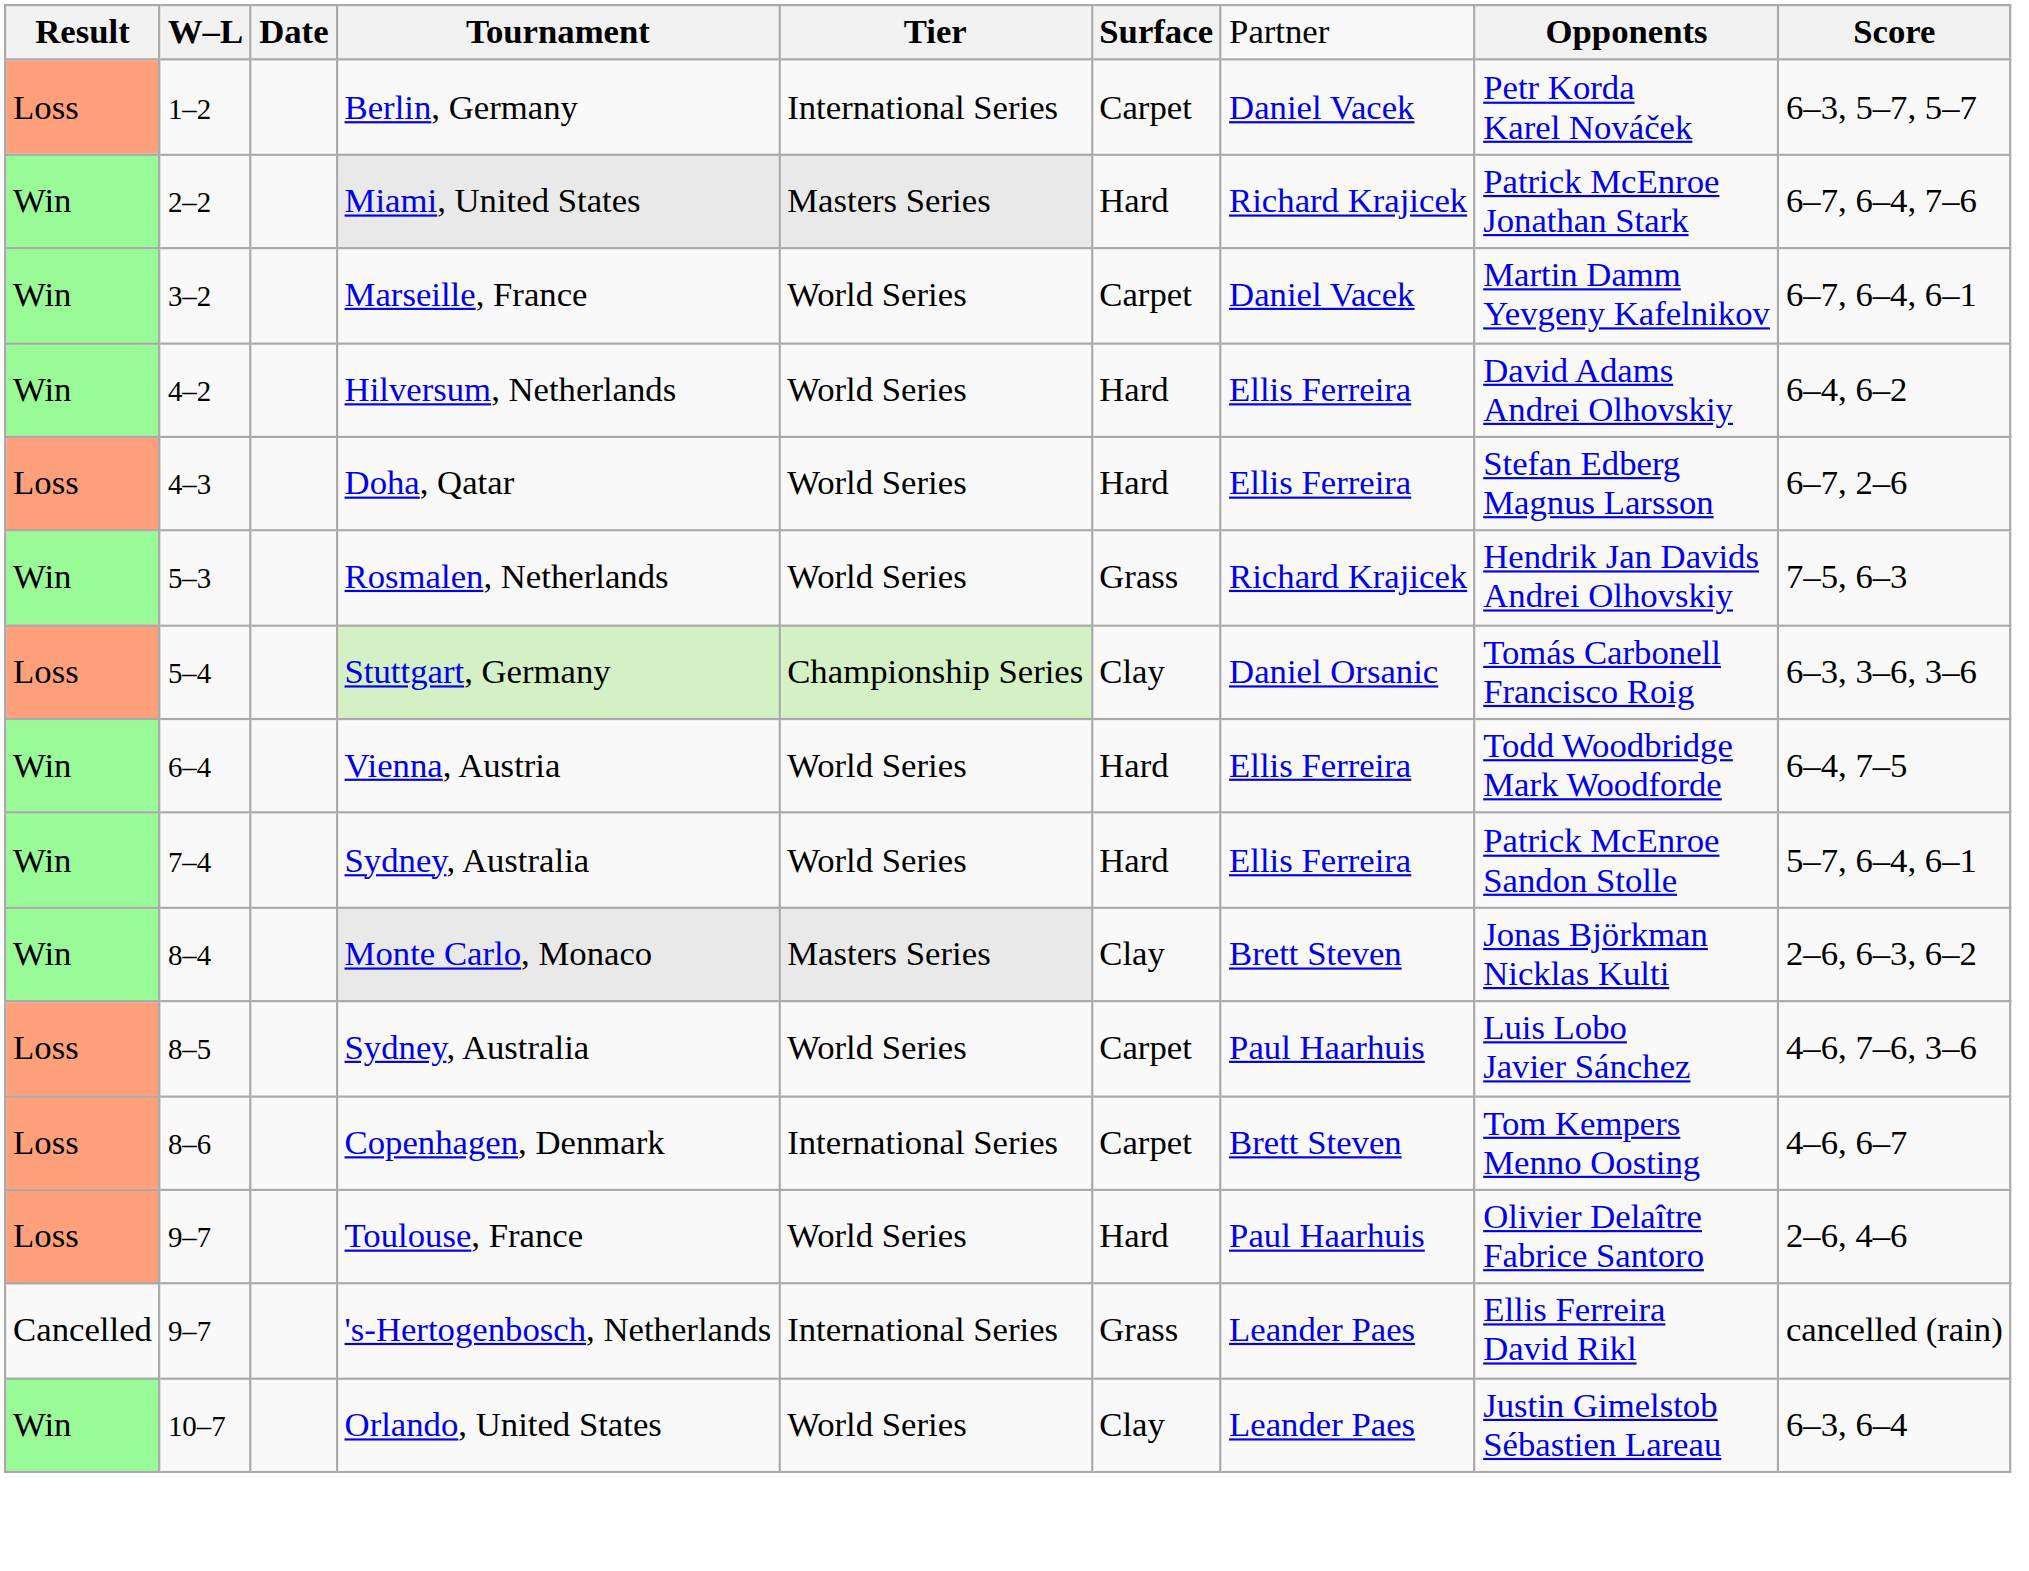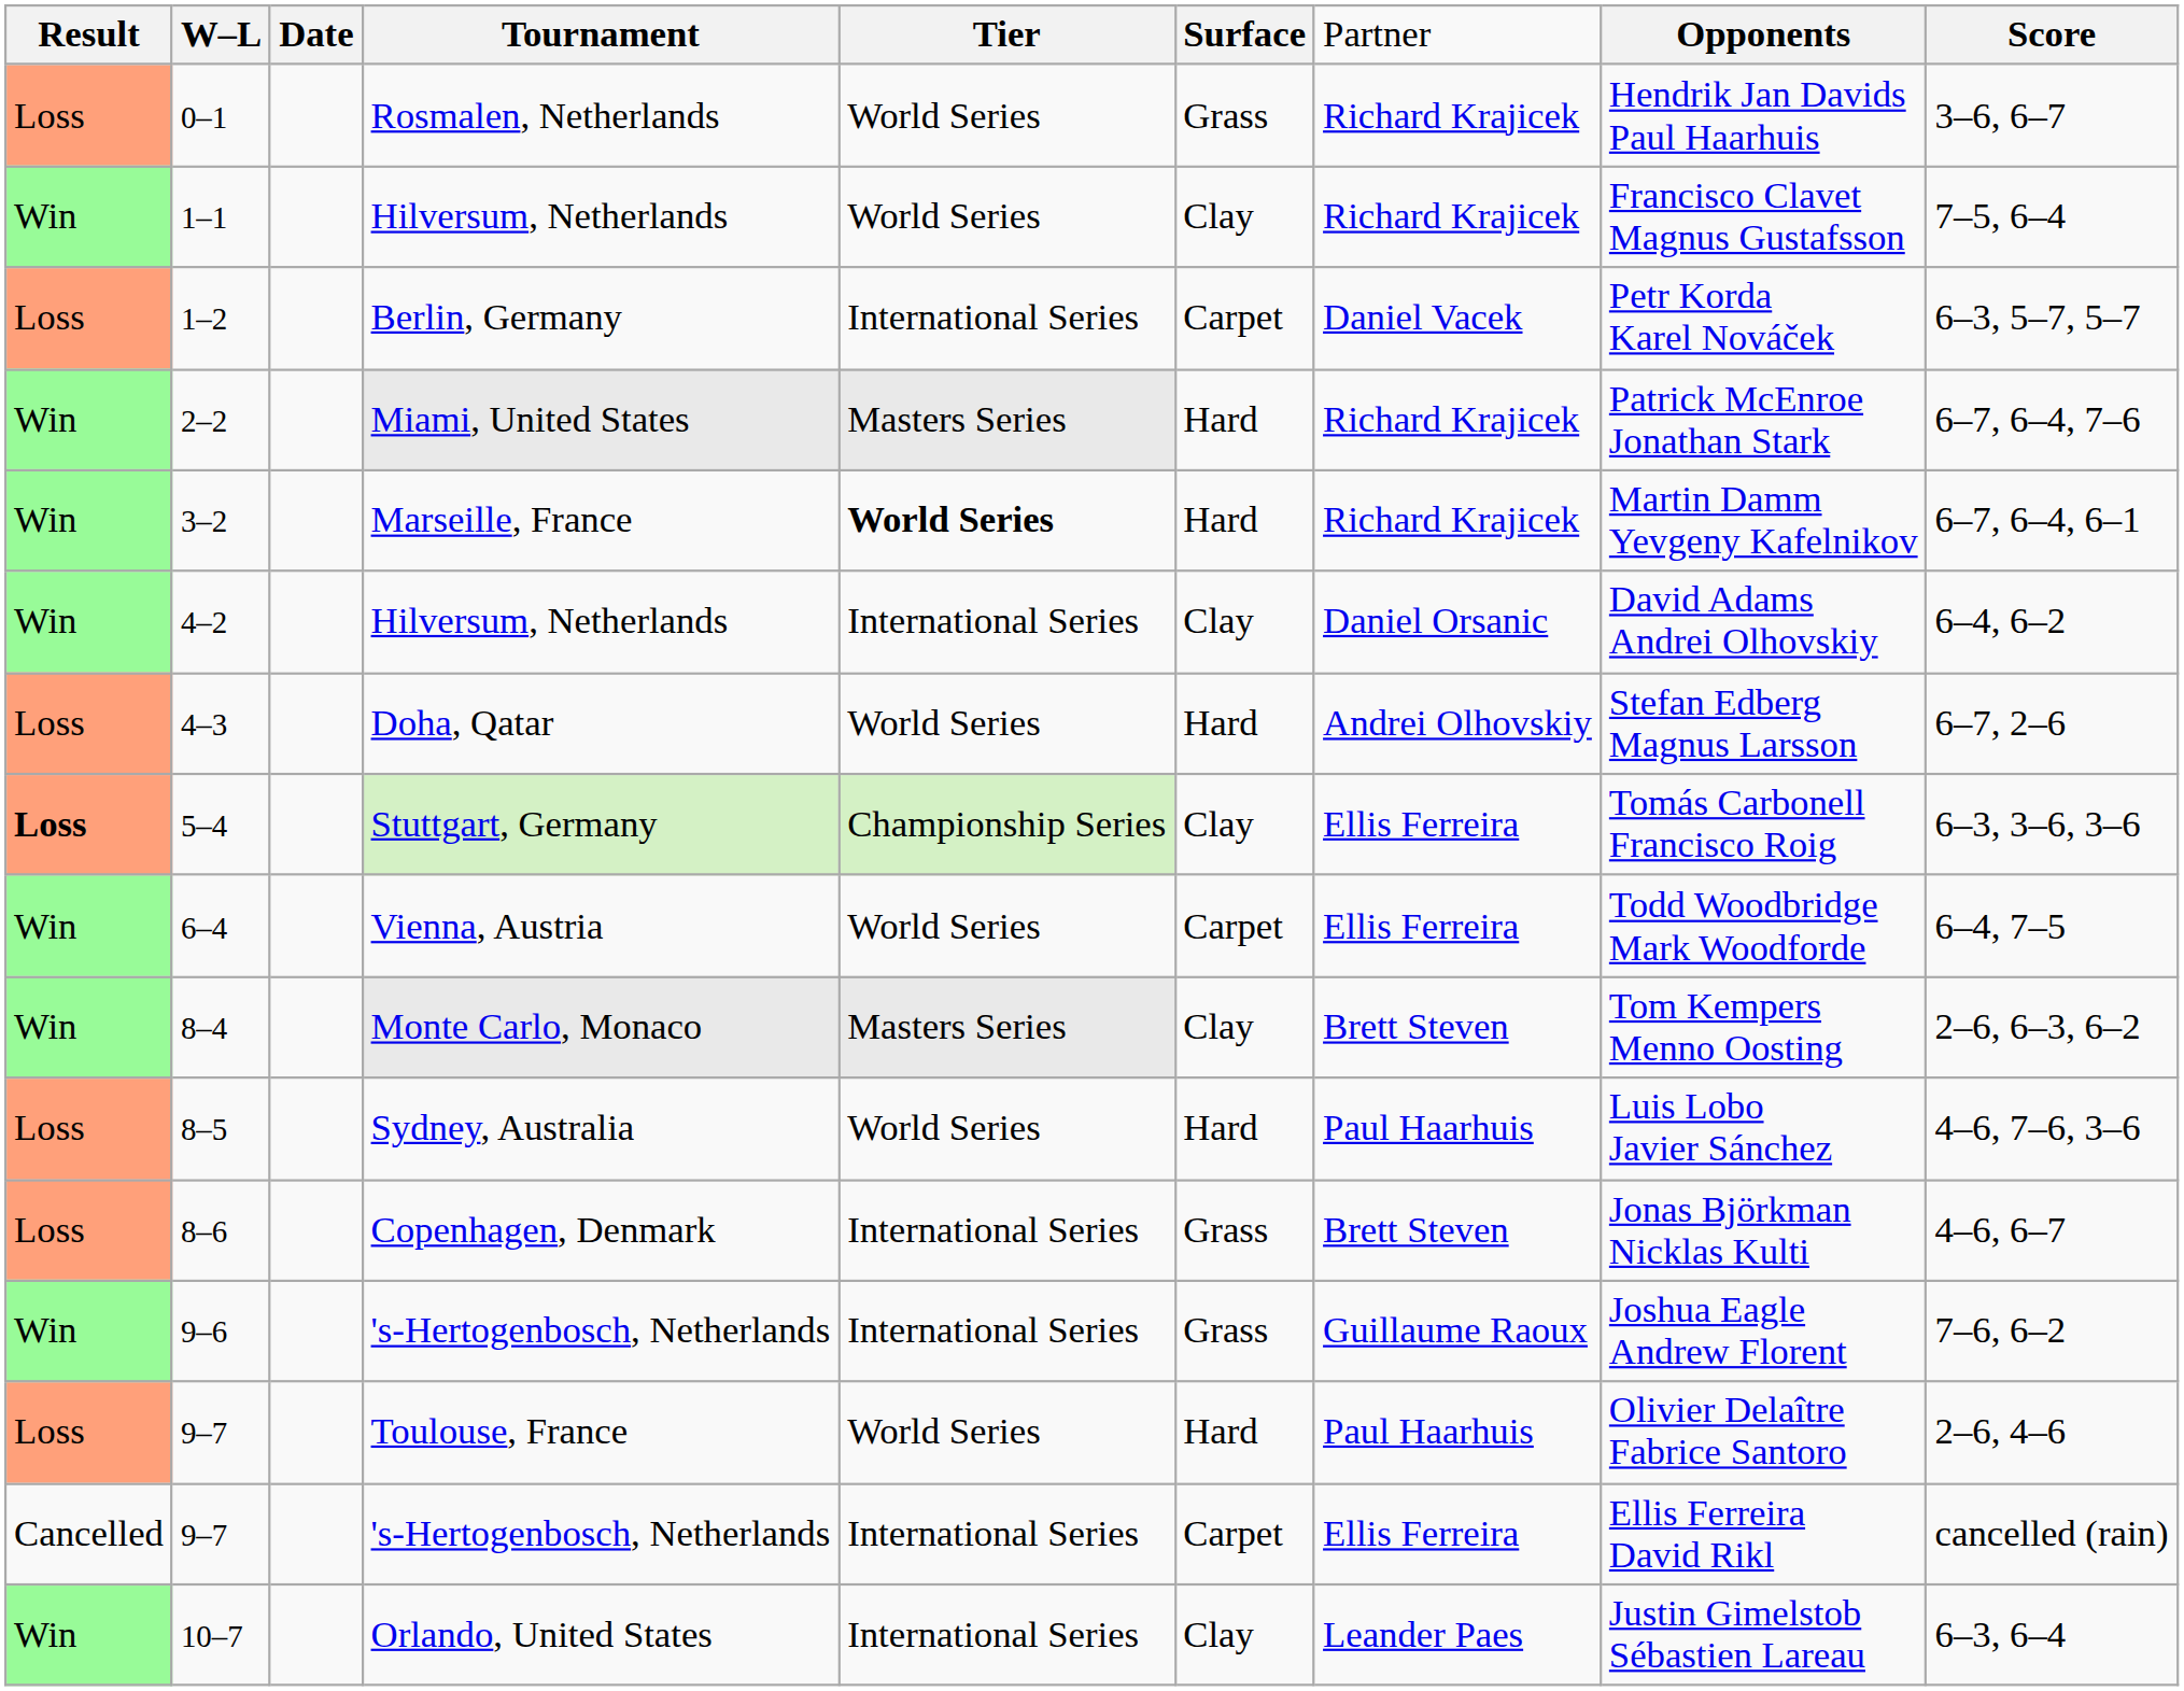+ row: Loss | 0–1 | Rosmalen, Netherlands | World Series | Grass | Richard Krajicek | Hendrik Jan Davids Paul Haarhuis | 3–6, 6–7
+ row: Win | 1–1 | Hilversum, Netherlands | World Series | Clay | Richard Krajicek | Francisco Clavet Magnus Gustafsson | 7–5, 6–4
3–2 | column 5: normal -> bold
3–2 | column 6: Carpet -> Hard
3–2 | column 7: Daniel Vacek -> Richard Krajicek
4–2 | column 5: World Series -> International Series
4–2 | column 6: Hard -> Clay
4–2 | column 7: Ellis Ferreira -> Daniel Orsanic
4–3 | column 7: Ellis Ferreira -> Andrei Olhovskiy
- row: Win | 5–3 | Rosmalen, Netherlands | World Series | Grass | Richard Krajicek | Hendrik Jan Davids Andrei Olhovskiy | 7–5, 6–3
5–4 | column 1: normal -> bold
5–4 | column 7: Daniel Orsanic -> Ellis Ferreira
6–4 | column 6: Hard -> Carpet
- row: Win | 7–4 | Sydney, Australia | World Series | Hard | Ellis Ferreira | Patrick McEnroe Sandon Stolle | 5–7, 6–4, 6–1
8–4 | column 8: Jonas Björkman Nicklas Kulti -> Tom Kempers Menno Oosting
8–5 | column 6: Carpet -> Hard
8–6 | column 6: Carpet -> Grass
8–6 | column 8: Tom Kempers Menno Oosting -> Jonas Björkman Nicklas Kulti
+ row: Win | 9–6 | 's-Hertogenbosch, Netherlands | International Series | Grass | Guillaume Raoux | Joshua Eagle Andrew Florent | 7–6, 6–2
9–7 / 's-Hertogenbosch, Netherlands | column 6: Grass -> Carpet
9–7 / 's-Hertogenbosch, Netherlands | column 7: Leander Paes -> Ellis Ferreira
10–7 | column 5: World Series -> International Series
